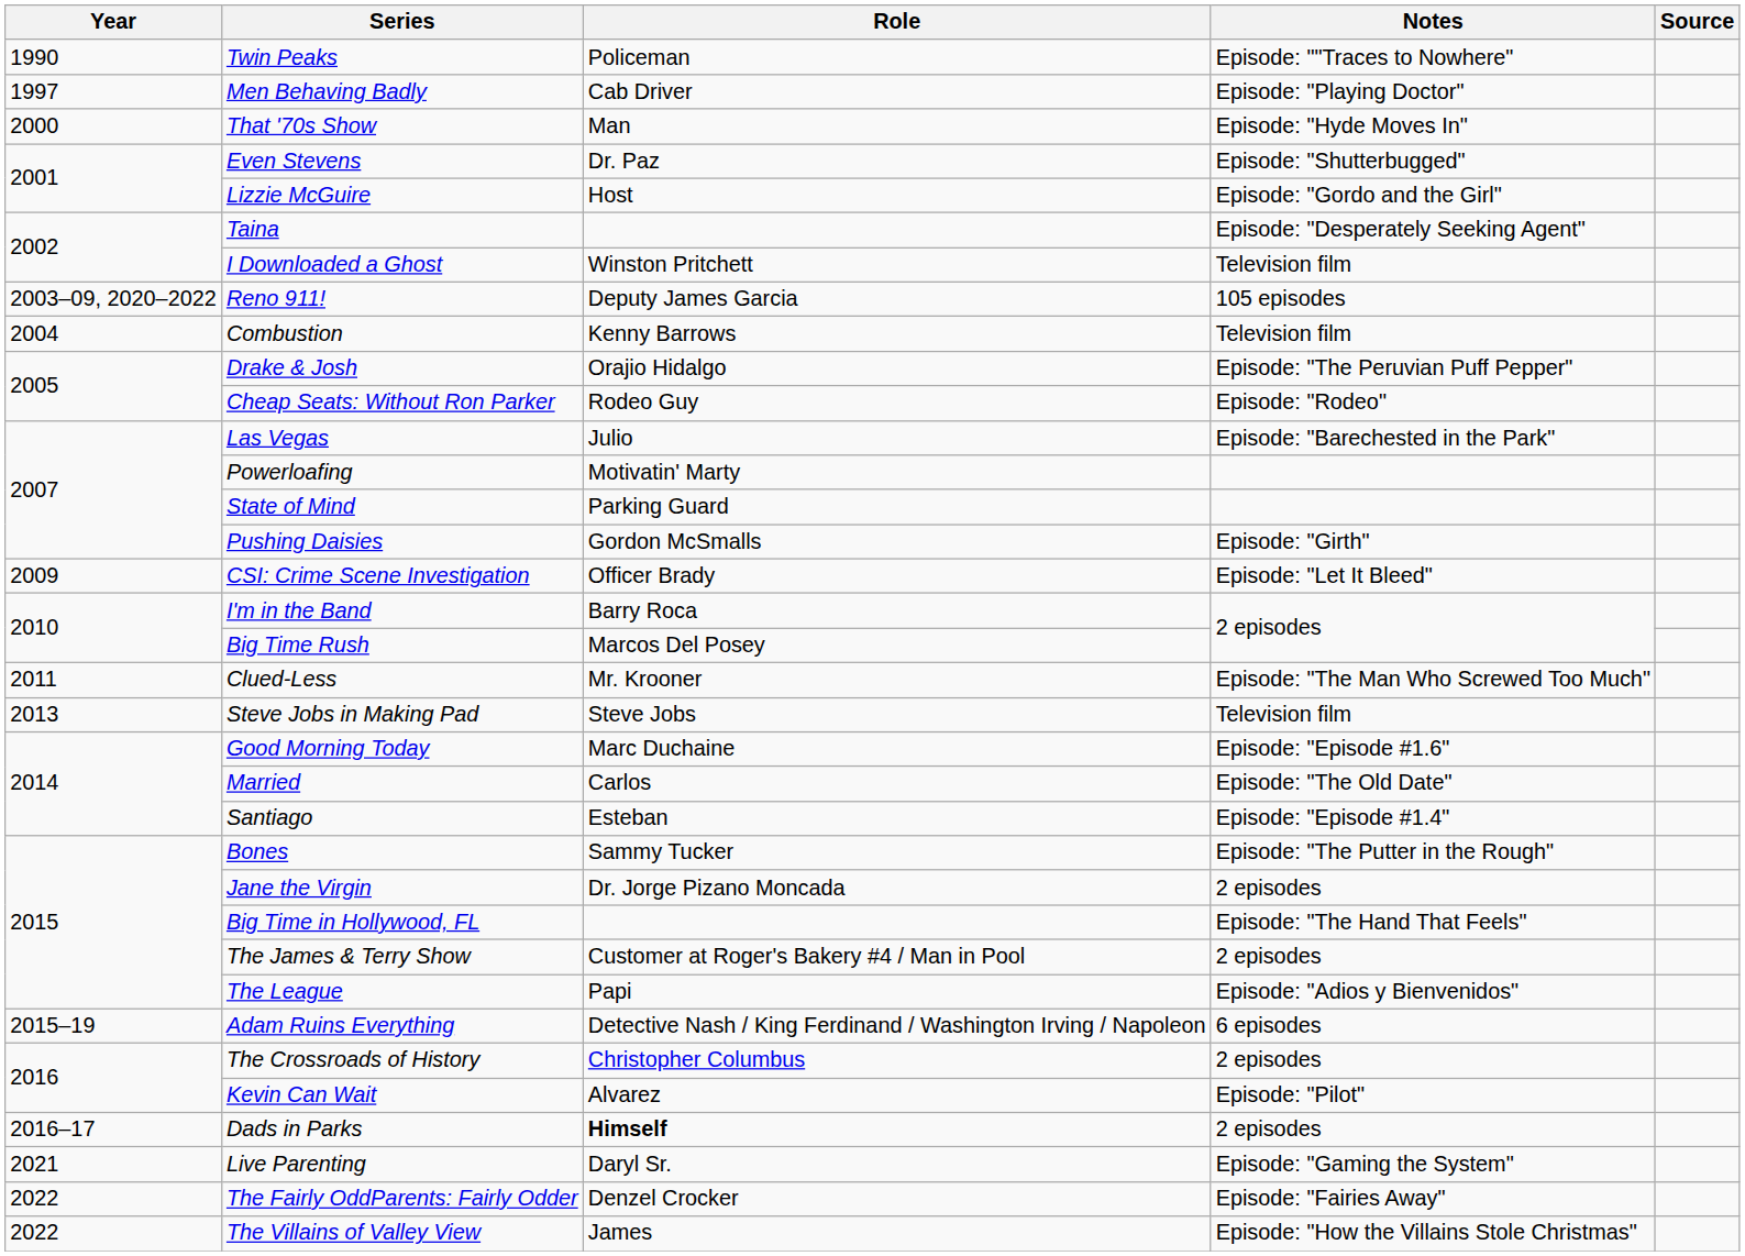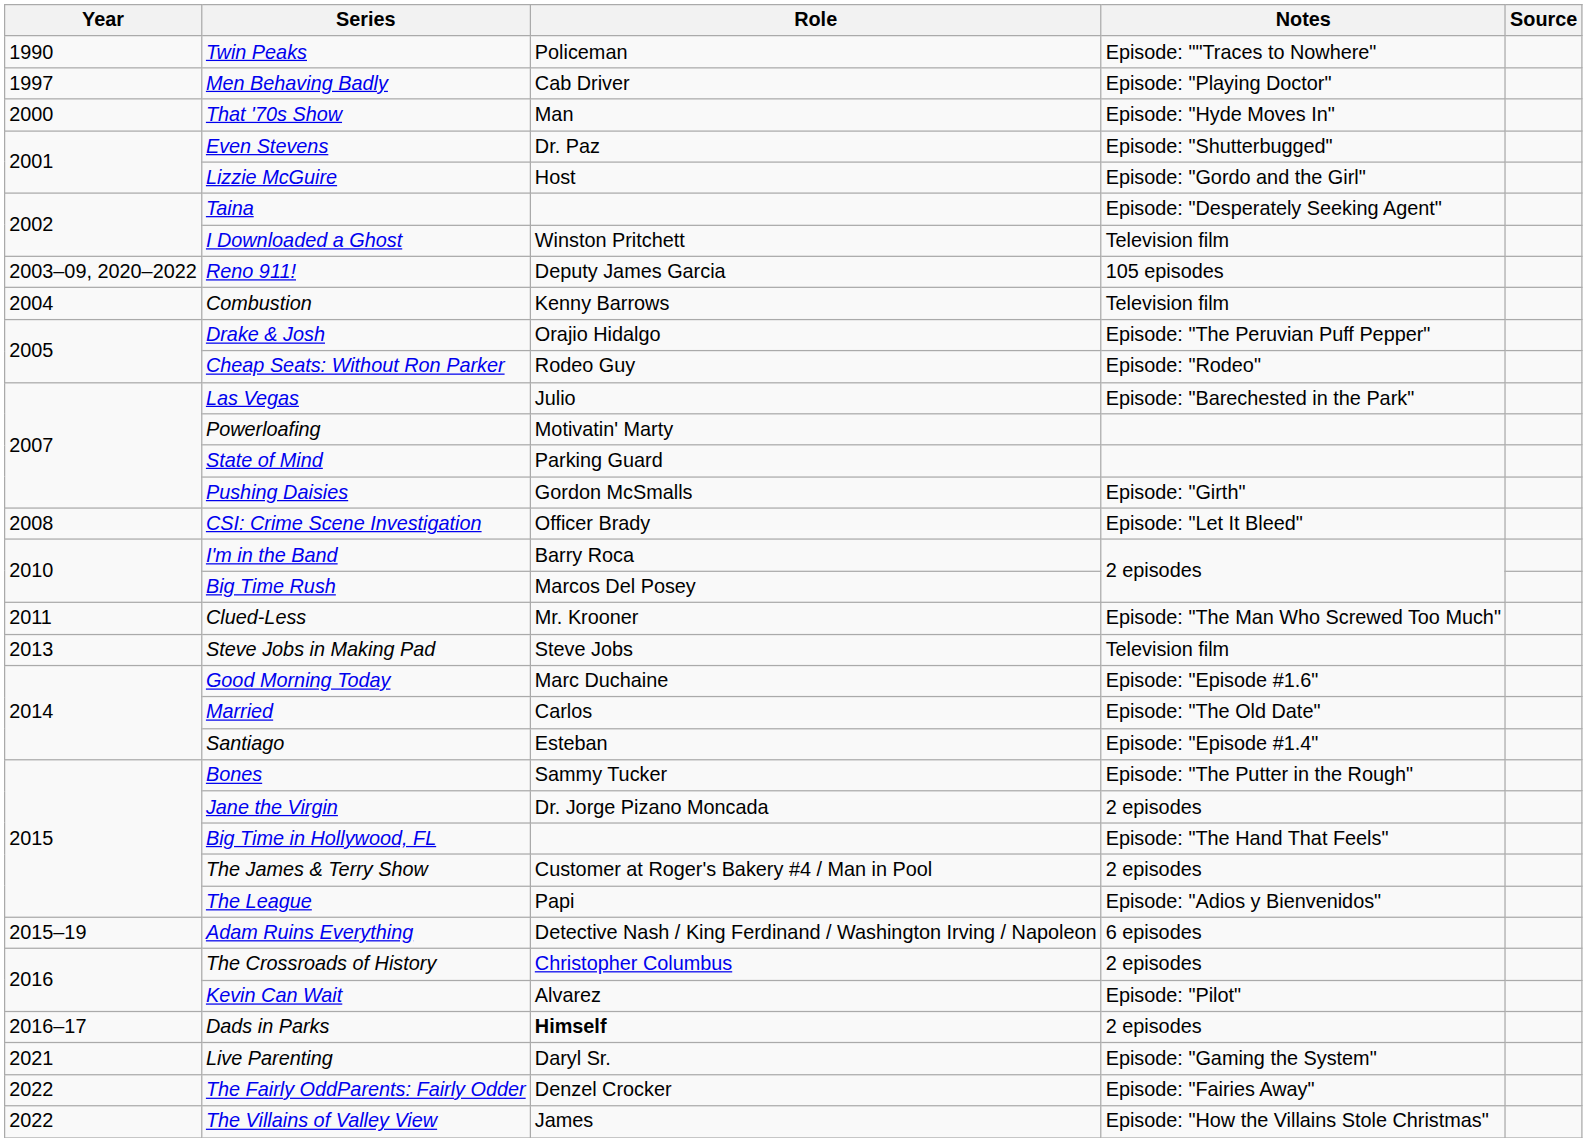CSI: Crime Scene Investigation | Year: 2009 -> 2008
